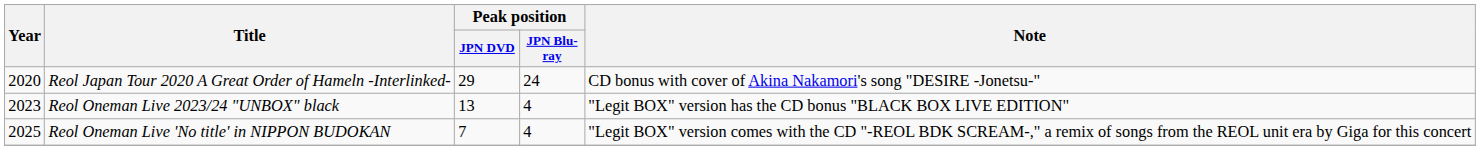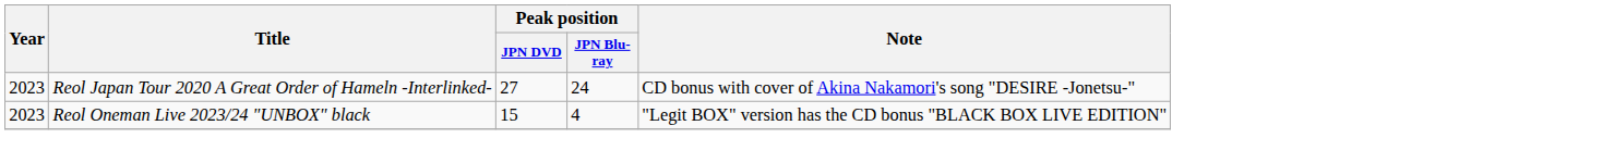Reol Japan Tour 2020 A Great Order of Hameln -Interlinked- | Year: 2020 -> 2023
Reol Japan Tour 2020 A Great Order of Hameln -Interlinked- | Peak position / JPN DVD: 29 -> 27
Reol Oneman Live 2023/24 "UNBOX" black | Peak position / JPN DVD: 13 -> 15
- row: 2025 | Reol Oneman Live 'No title' in NIPPON BUDOKAN | 7 | 4 | "Legit BOX" version comes with the CD "-REOL BDK SCREAM-," a remix of songs from the REOL unit era by Giga for this concert
